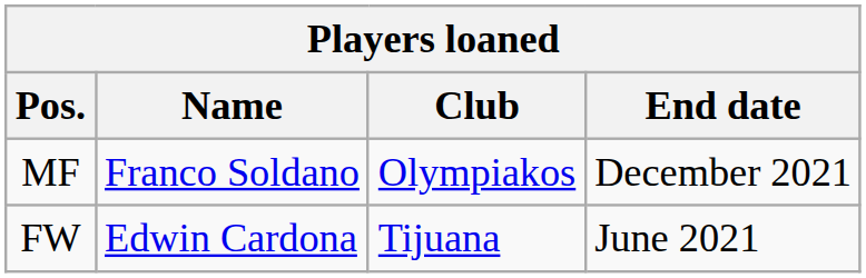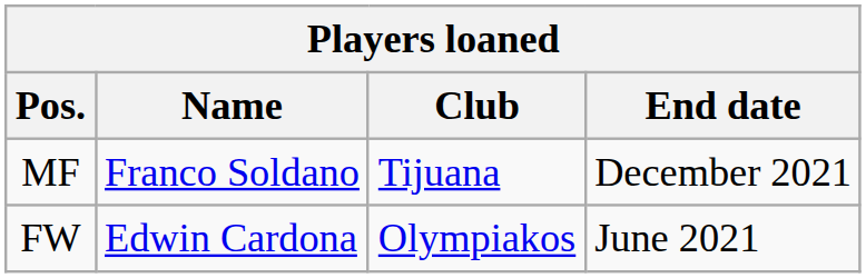MF | Club: Olympiakos -> Tijuana
FW | Club: Tijuana -> Olympiakos
